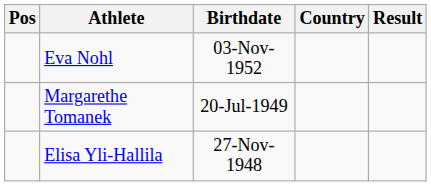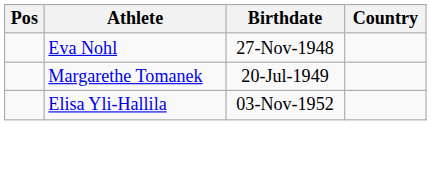- column: Result
Eva Nohl | Birthdate: 03-Nov-1952 -> 27-Nov-1948
Elisa Yli-Hallila | Birthdate: 27-Nov-1948 -> 03-Nov-1952
